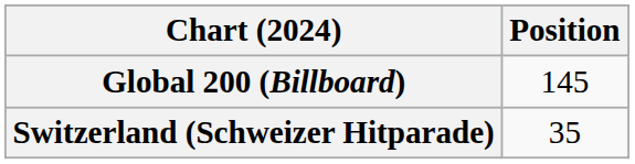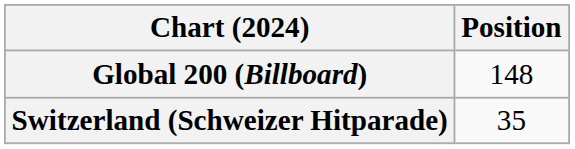Global 200 (Billboard) | Position: 145 -> 148
